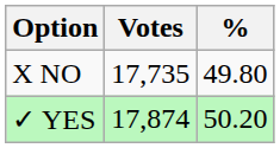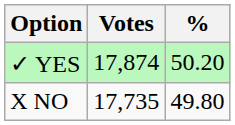rows swapped: ✓ YES <-> X NO
